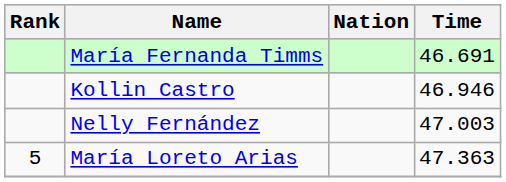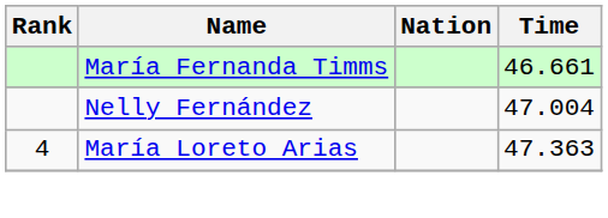María Fernanda Timms | Time: 46.691 -> 46.661
- row: Kollin Castro | 46.946
Nelly Fernández | Time: 47.003 -> 47.004
María Loreto Arias | Rank: 5 -> 4
